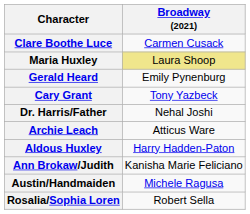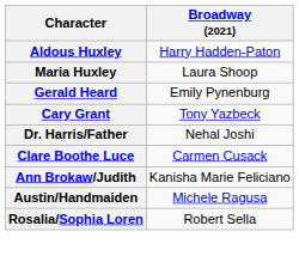rows swapped: Aldous Huxley <-> Clare Boothe Luce
Maria Huxley | Broadway (2021): khaki background -> no background
- row: Archie Leach | Atticus Ware
